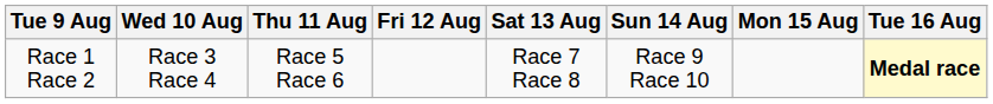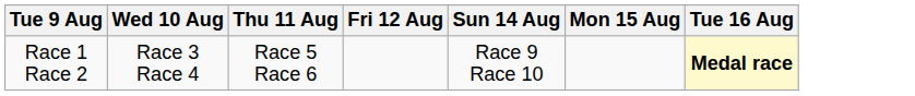- column: Sat 13 Aug | Race 7 Race 8
